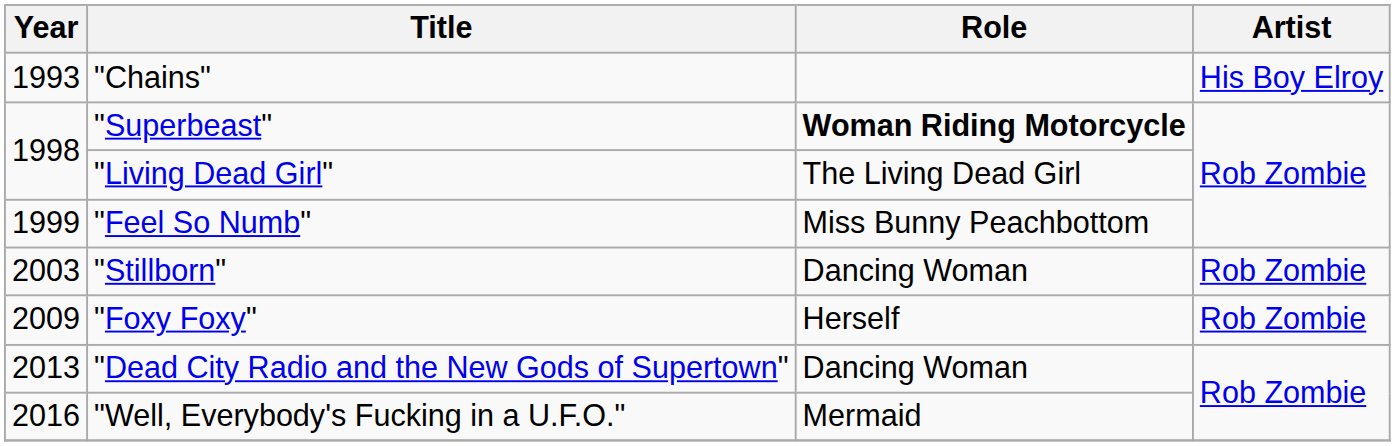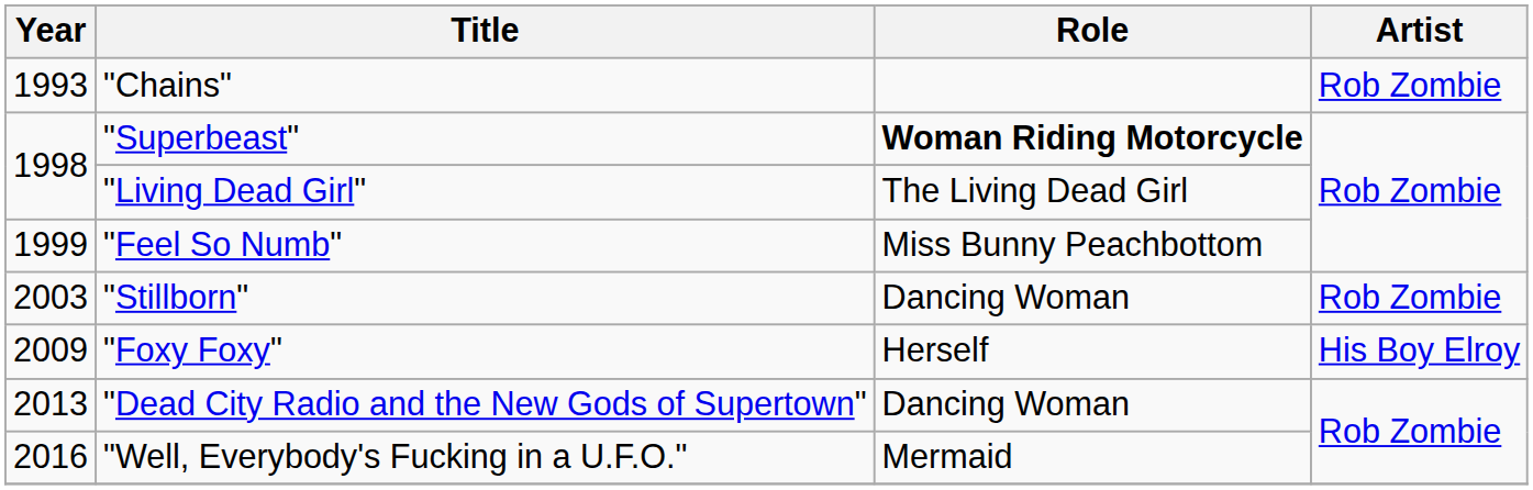"Chains" | Artist: His Boy Elroy -> Rob Zombie
"Foxy Foxy" | Artist: Rob Zombie -> His Boy Elroy
